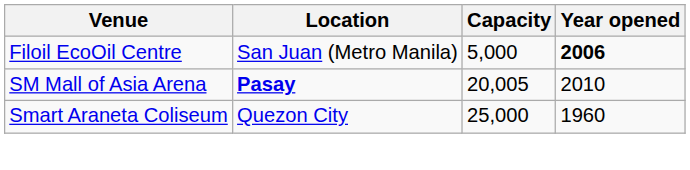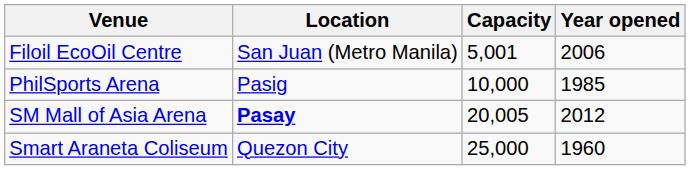Filoil EcoOil Centre | Capacity: 5,000 -> 5,001
Filoil EcoOil Centre | Year opened: bold -> normal
+ row: PhilSports Arena | Pasig | 10,000 | 1985
SM Mall of Asia Arena | Year opened: 2010 -> 2012
